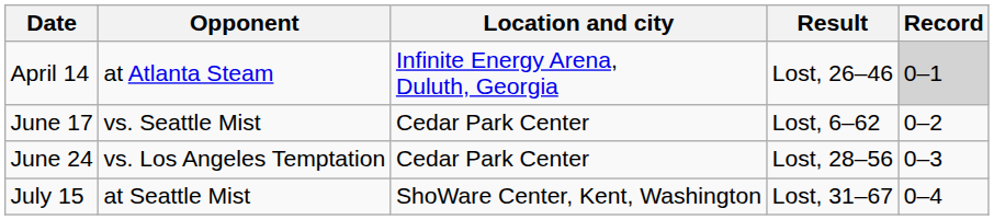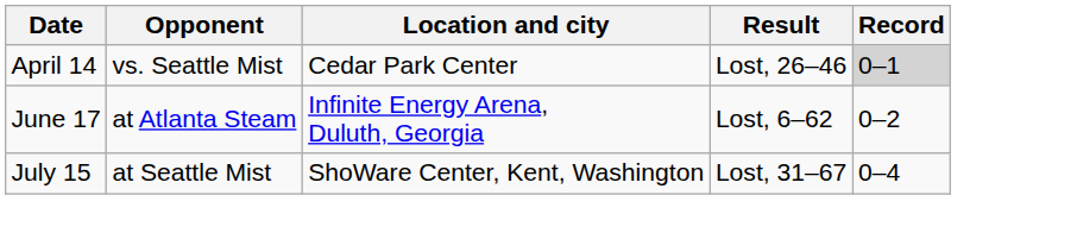April 14 | Opponent: at Atlanta Steam -> vs. Seattle Mist
April 14 | Location and city: Infinite Energy Arena, Duluth, Georgia -> Cedar Park Center
June 17 | Opponent: vs. Seattle Mist -> at Atlanta Steam
June 17 | Location and city: Cedar Park Center -> Infinite Energy Arena, Duluth, Georgia
- row: June 24 | vs. Los Angeles Temptation | Cedar Park Center | Lost, 28–56 | 0–3
